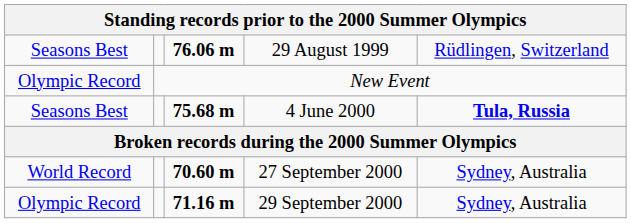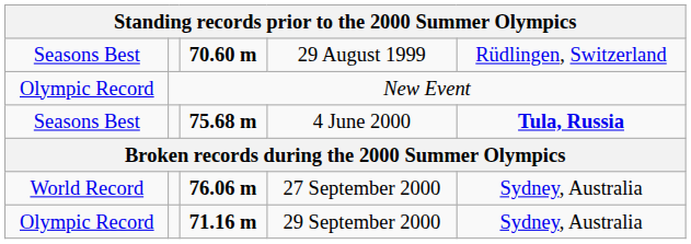29 August 1999 | column 3: 76.06 m -> 70.60 m
27 September 2000 | column 3: 70.60 m -> 76.06 m
